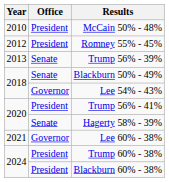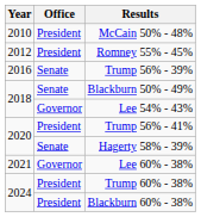Trump 56% - 39% | Year: 2013 -> 2016
